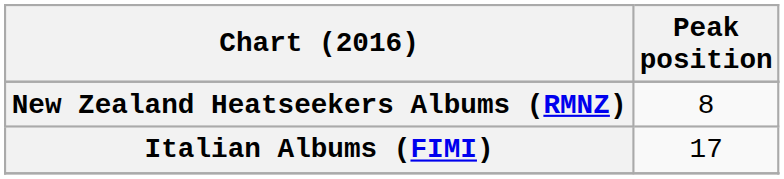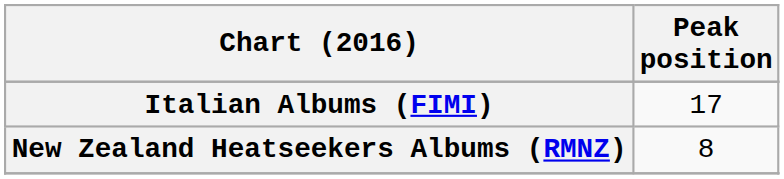rows swapped: Italian Albums (FIMI) <-> New Zealand Heatseekers Albums (RMNZ)
